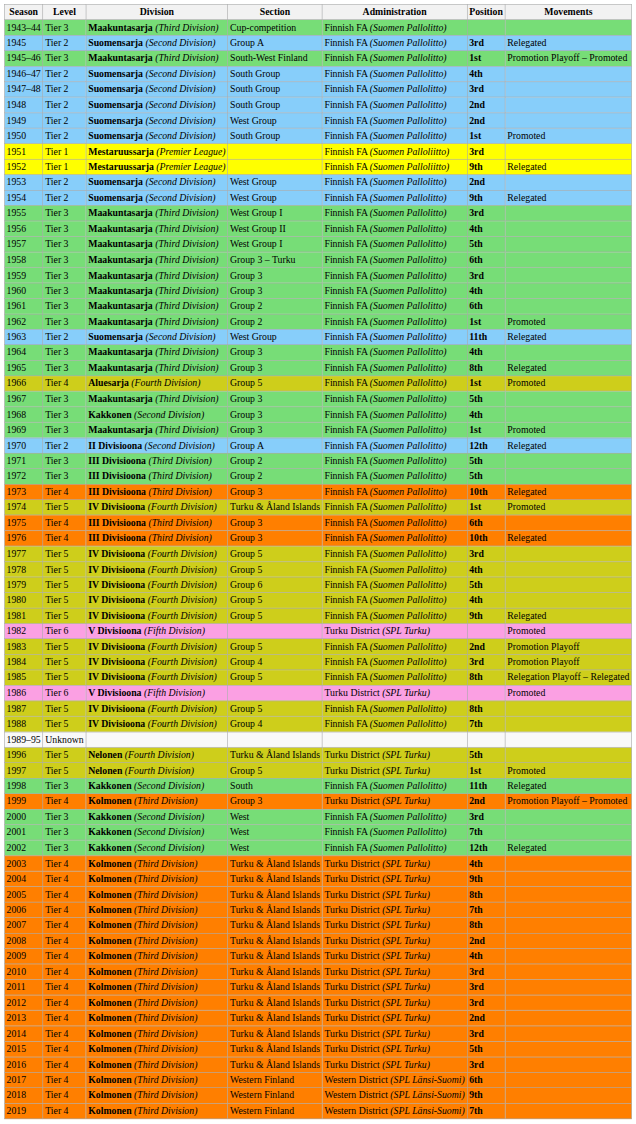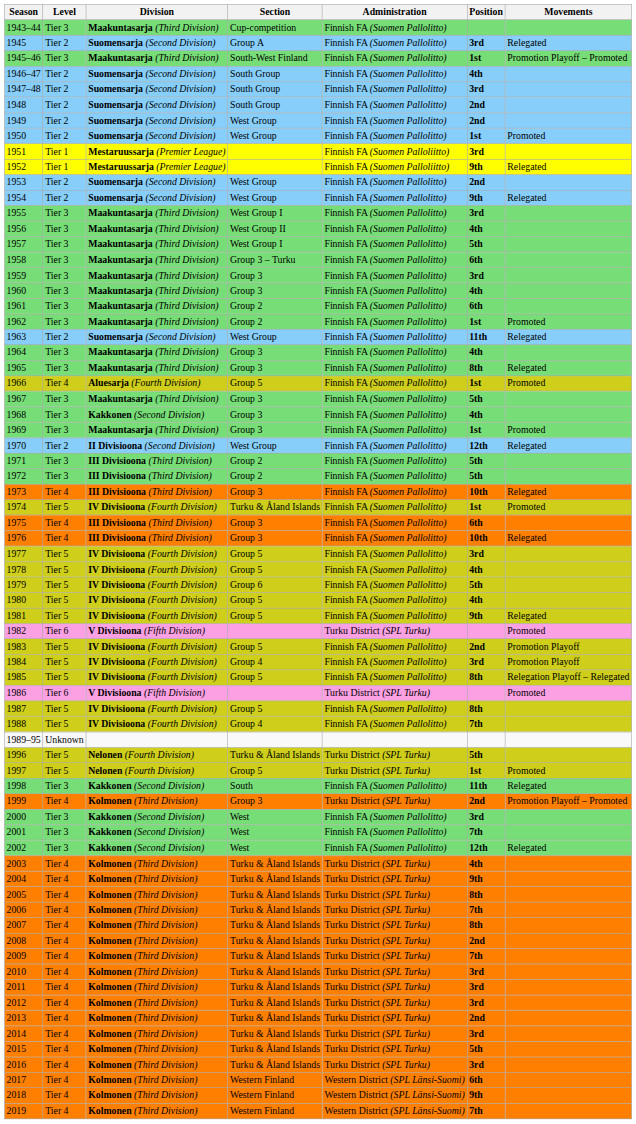1950 | Section: South Group -> West Group
1970 | Section: Group A -> West Group
2009 | Position: 4th -> 7th
